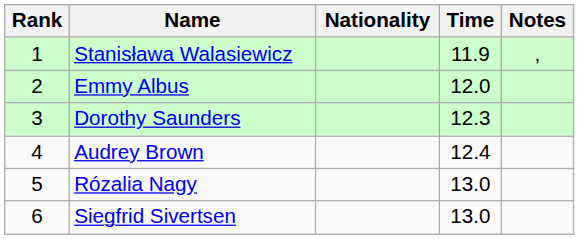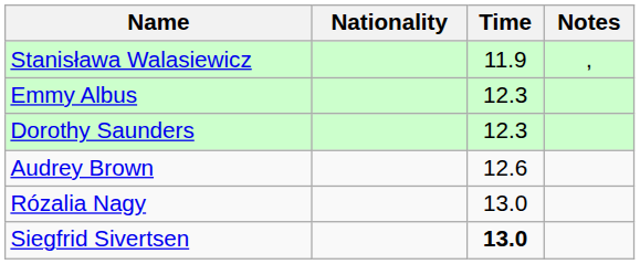- column: Rank | 1 | 2 | 3 | 4 | 5 | 6
Emmy Albus | Time: 12.0 -> 12.3
Audrey Brown | Time: 12.4 -> 12.6
Siegfrid Sivertsen | Time: normal -> bold
